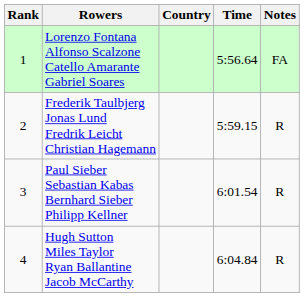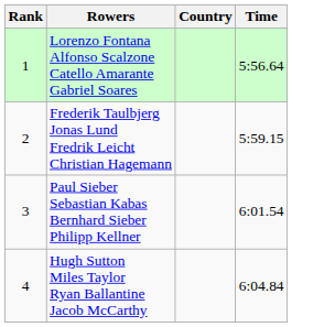- column: Notes | FA | R | R | R
